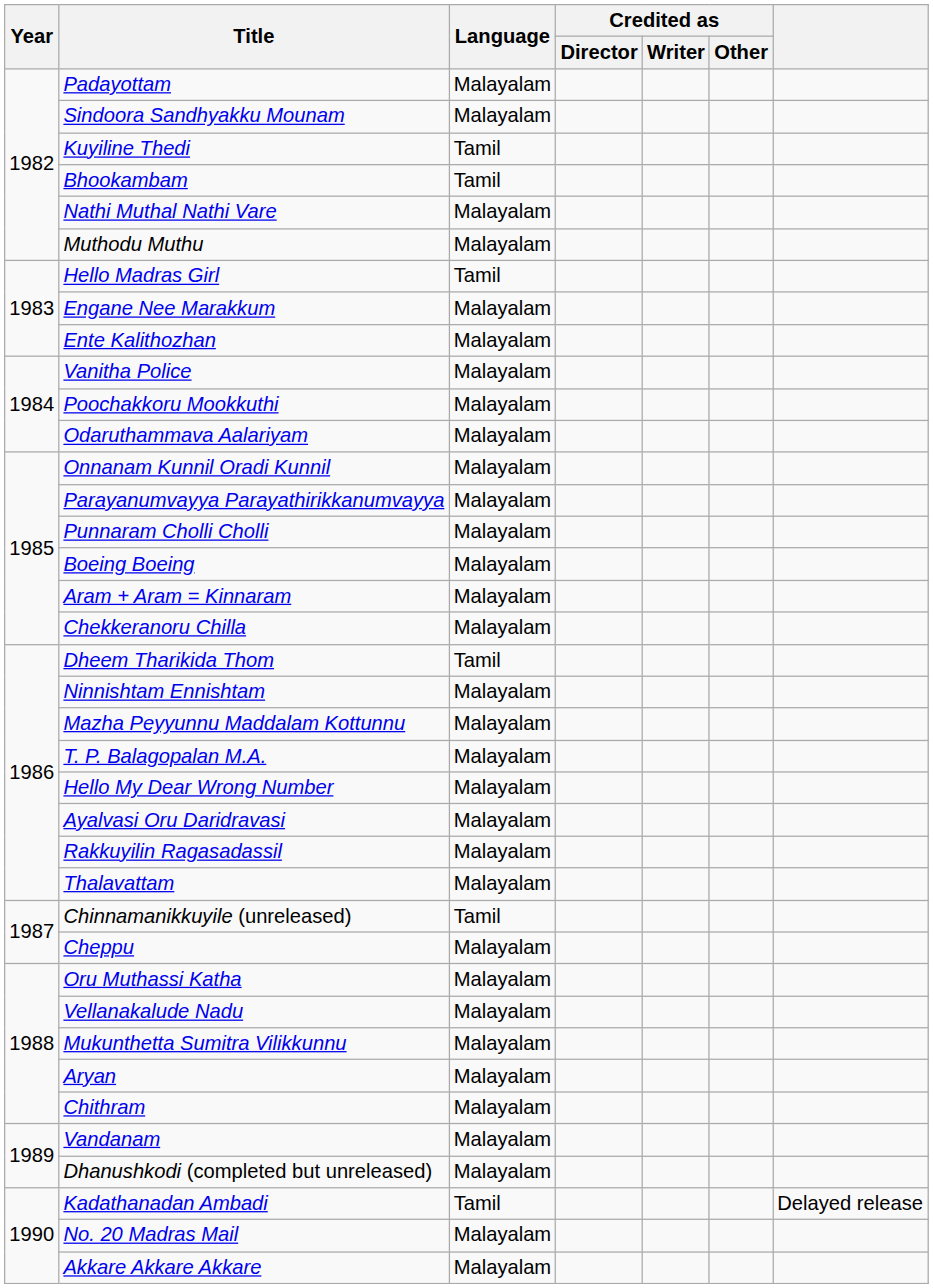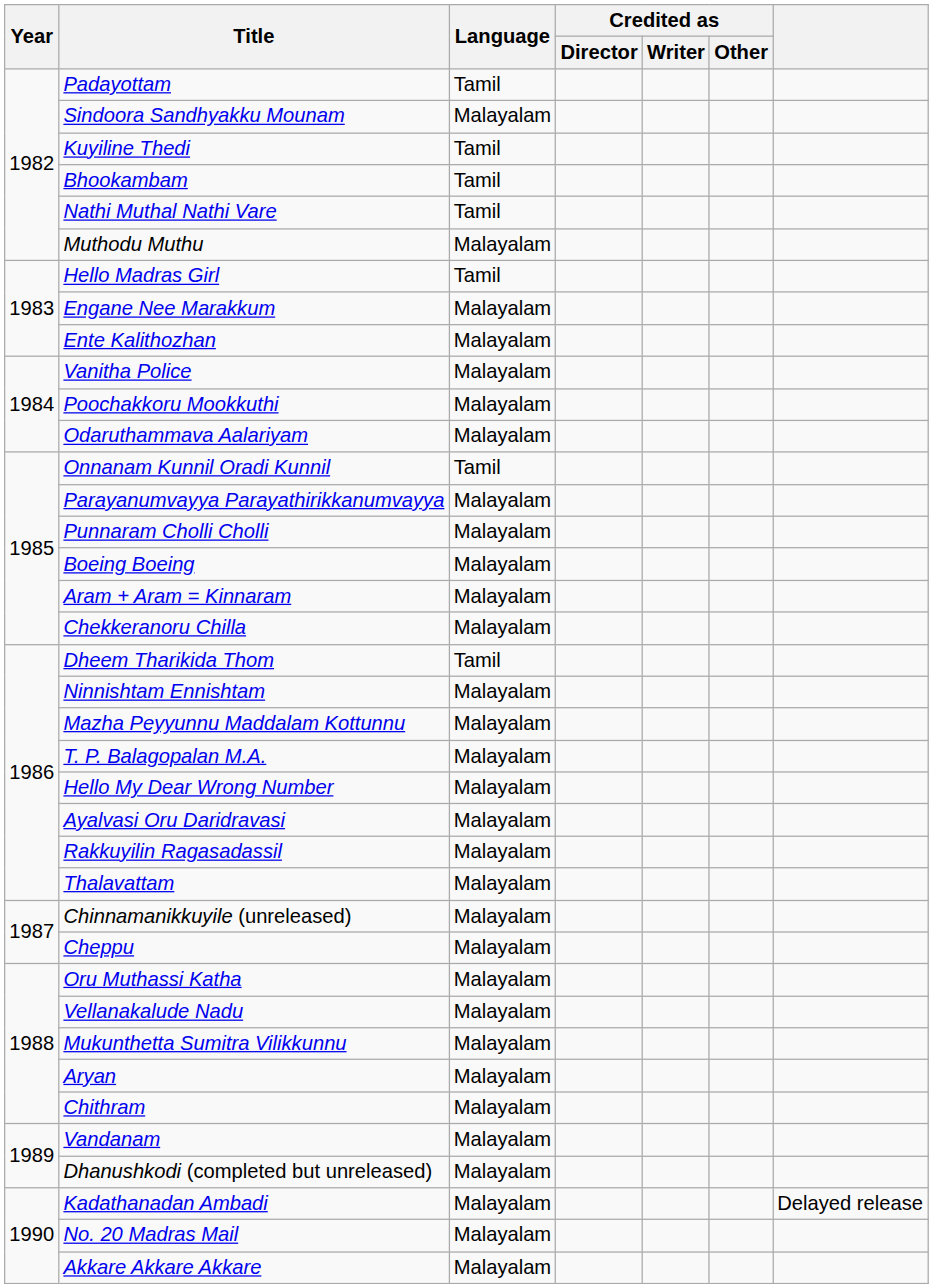Padayottam | Language: Malayalam -> Tamil
Nathi Muthal Nathi Vare | Language: Malayalam -> Tamil
Onnanam Kunnil Oradi Kunnil | Language: Malayalam -> Tamil
Chinnamanikkuyile (unreleased) | Language: Tamil -> Malayalam
Kadathanadan Ambadi | Language: Tamil -> Malayalam
